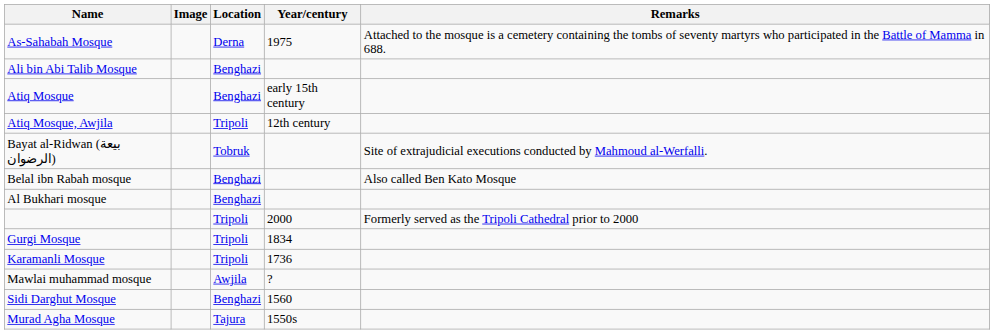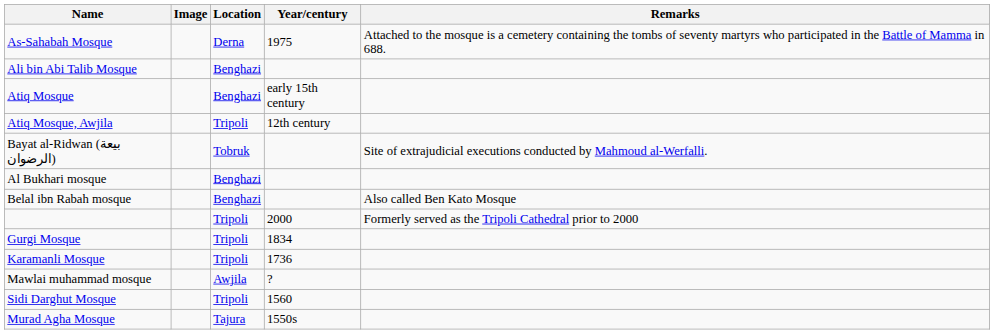rows swapped: Belal ibn Rabah mosque <-> Al Bukhari mosque
Sidi Darghut Mosque | Location: Benghazi -> Tripoli
